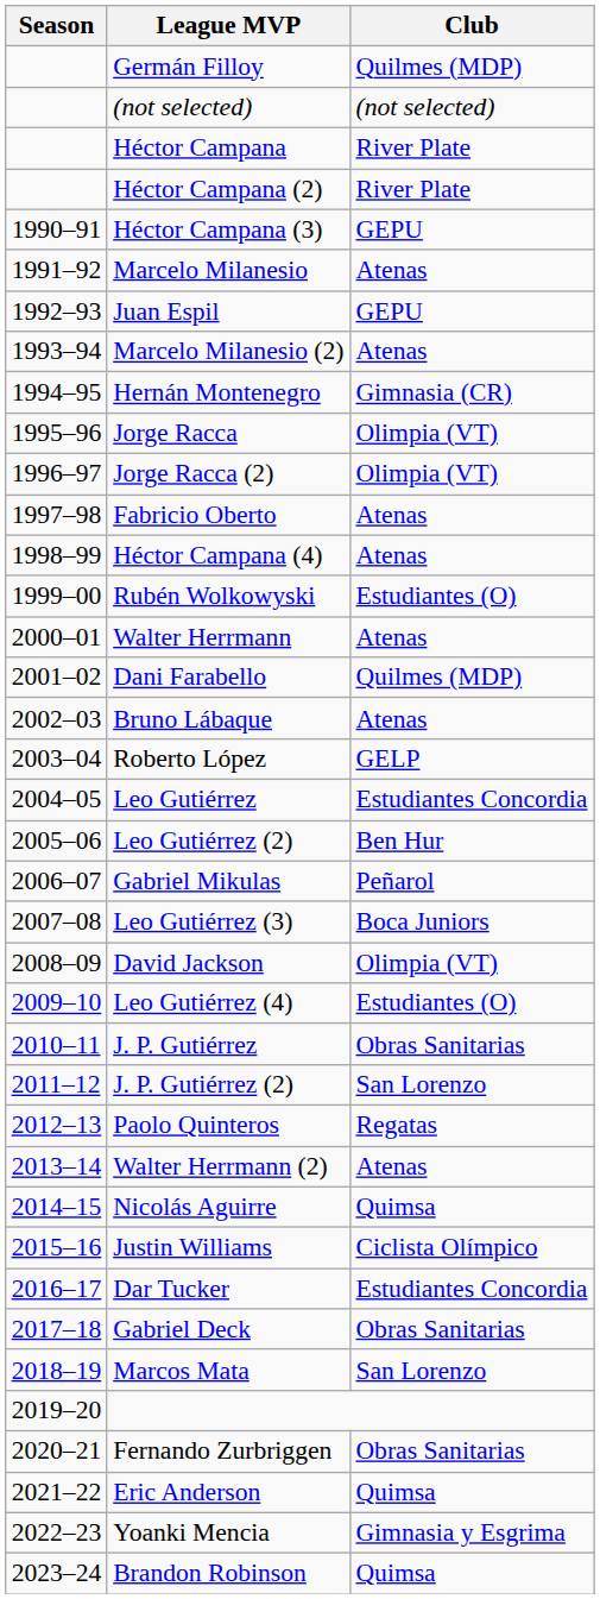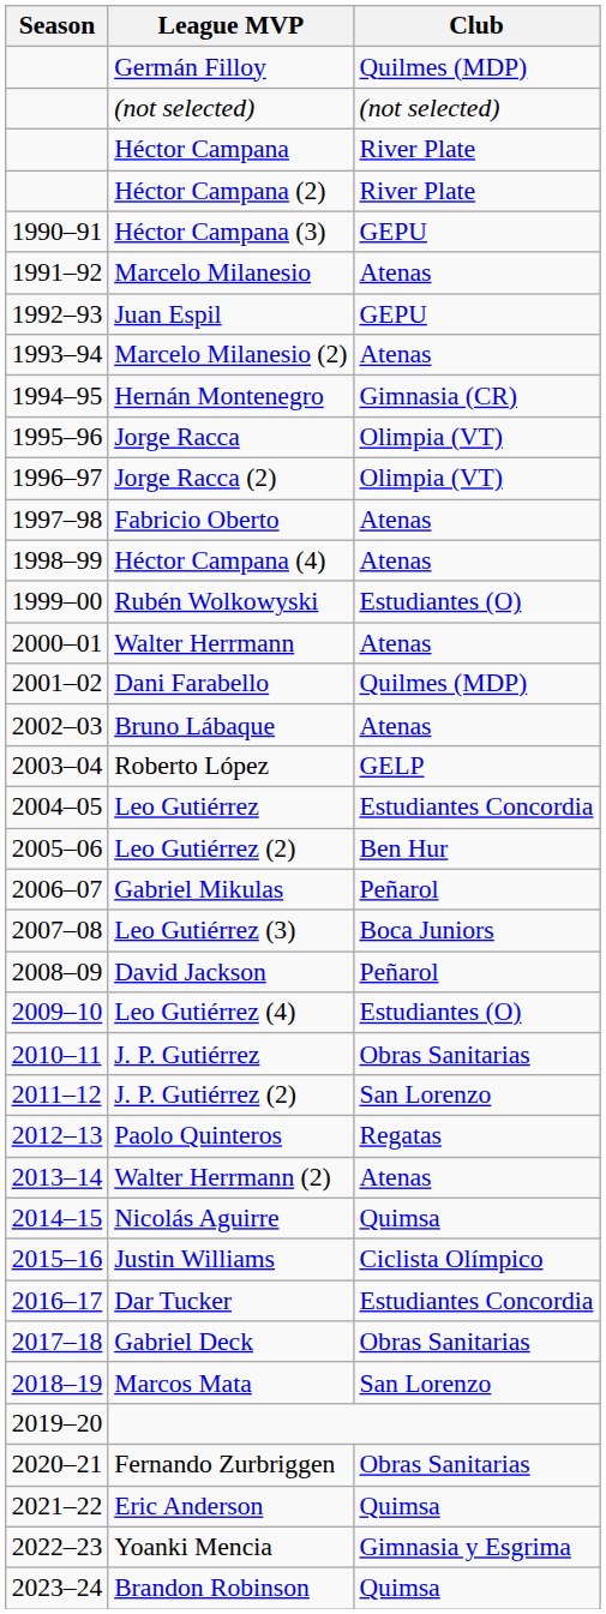David Jackson | Club: Olimpia (VT) -> Peñarol
